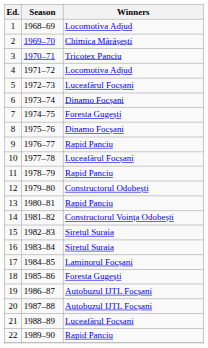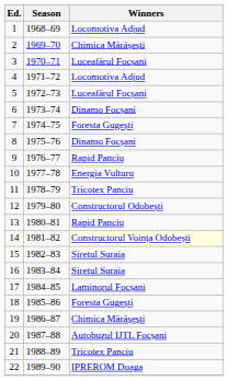3 | Winners: Tricotex Panciu -> Luceafărul Focșani
10 | Winners: Luceafărul Focșani -> Energia Vulturu
11 | Winners: Rapid Panciu -> Tricotex Panciu
14 | Winners: no background -> lightyellow background
19 | Winners: Autobuzul IJTL Focșani -> Chimica Mărășești
21 | Winners: Luceafărul Focșani -> Tricotex Panciu
22 | Winners: Rapid Panciu -> IPREROM Doaga
